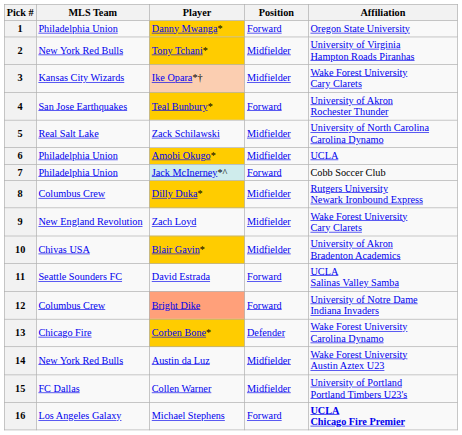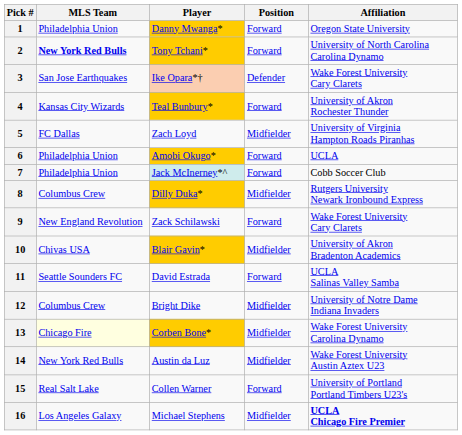2 | MLS Team: normal -> bold
2 | Position: Midfielder -> Forward
2 | Affiliation: University of Virginia Hampton Roads Piranhas -> University of North Carolina Carolina Dynamo
3 | MLS Team: Kansas City Wizards -> San Jose Earthquakes
3 | Position: Midfielder -> Defender
4 | MLS Team: San Jose Earthquakes -> Kansas City Wizards
5 | MLS Team: Real Salt Lake -> FC Dallas
5 | Player: Zack Schilawski -> Zach Loyd
5 | Affiliation: University of North Carolina Carolina Dynamo -> University of Virginia Hampton Roads Piranhas
6 | Position: Midfielder -> Forward
9 | Player: Zach Loyd -> Zack Schilawski
9 | Position: Midfielder -> Forward
12 | Player: lightsalmon background -> no background
12 | Position: Forward -> Midfielder
13 | MLS Team: no background -> lightyellow background
13 | Position: Defender -> Midfielder
15 | MLS Team: FC Dallas -> Real Salt Lake
15 | Position: Midfielder -> Forward
16 | Position: Forward -> Midfielder
